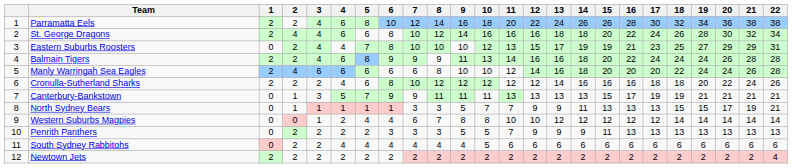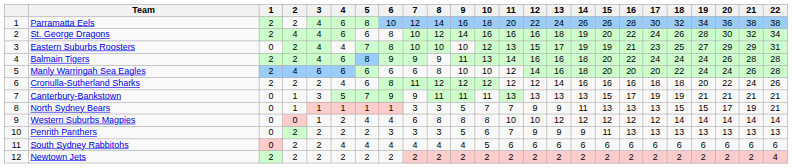St. George Dragons | 14: 18 -> 19
Cronulla-Sutherland Sharks | 7: 10 -> 11
Western Suburbs Magpies | 8: 7 -> 8
Penrith Panthers | 10: 5 -> 6
